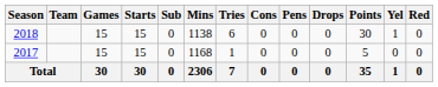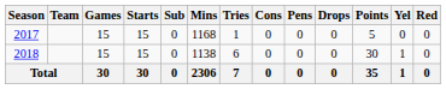rows swapped: 2017 <-> 2018
